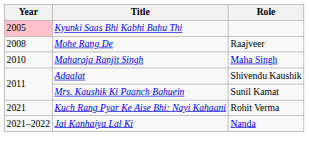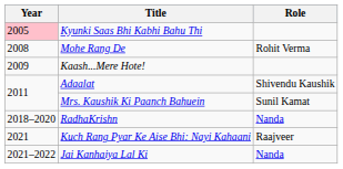Mohe Rang De | Role: Raajveer -> Rohit Verma
+ row: 2009 | Kaash...Mere Hote!
- row: 2010 | Maharaja Ranjit Singh | Maha Singh
+ row: 2018–2020 | RadhaKrishn | Nanda
Kuch Rang Pyar Ke Aise Bhi: Nayi Kahaani | Role: Rohit Verma -> Raajveer
